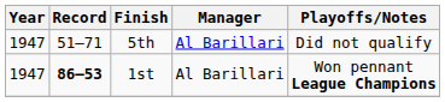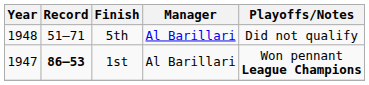5th | Year: 1947 -> 1948
